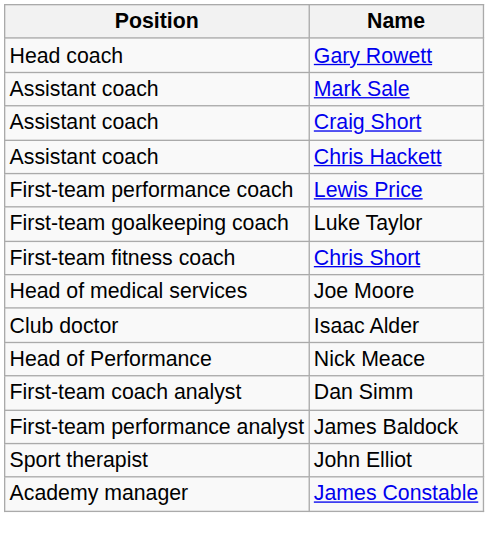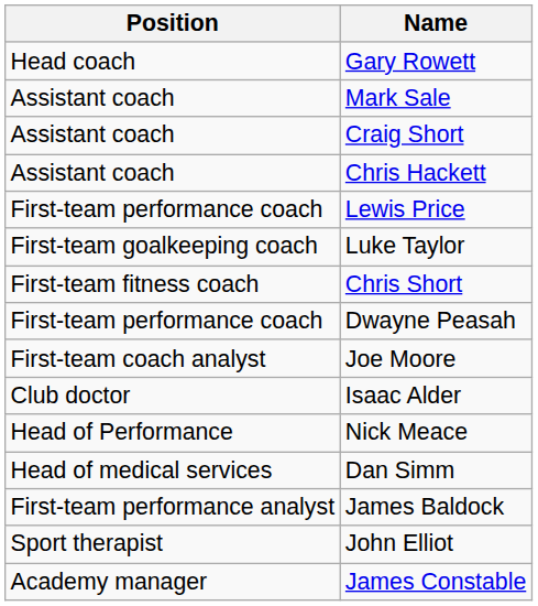+ row: First-team performance coach | Dwayne Peasah
Joe Moore | Position: Head of medical services -> First-team coach analyst
Dan Simm | Position: First-team coach analyst -> Head of medical services
